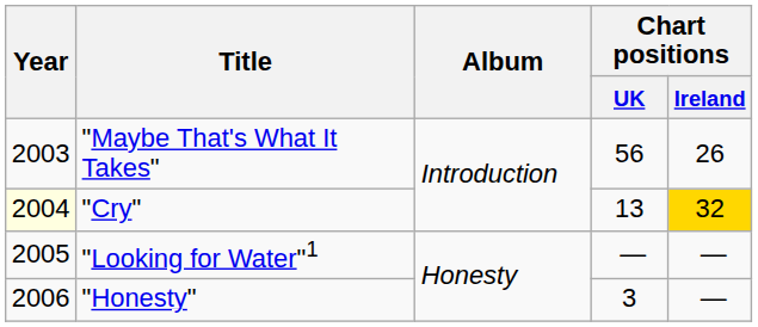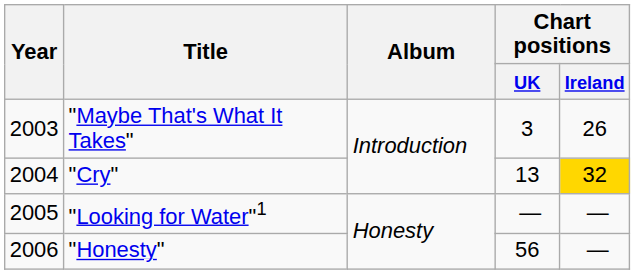"Maybe That's What It Takes" | Chart positions / UK: 56 -> 3
"Cry" | Year: lightyellow background -> no background
"Honesty" | Chart positions / UK: 3 -> 56
